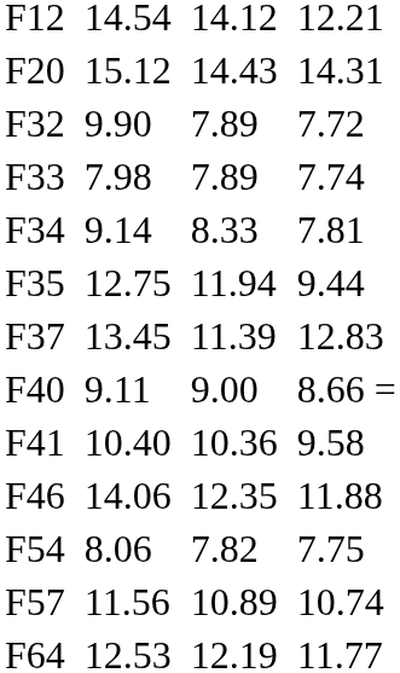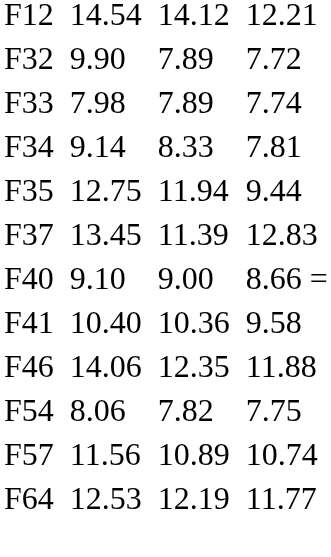- row: F20 | 15.12 | 14.43 | 14.31
F40 | column 3: 9.11 -> 9.10
